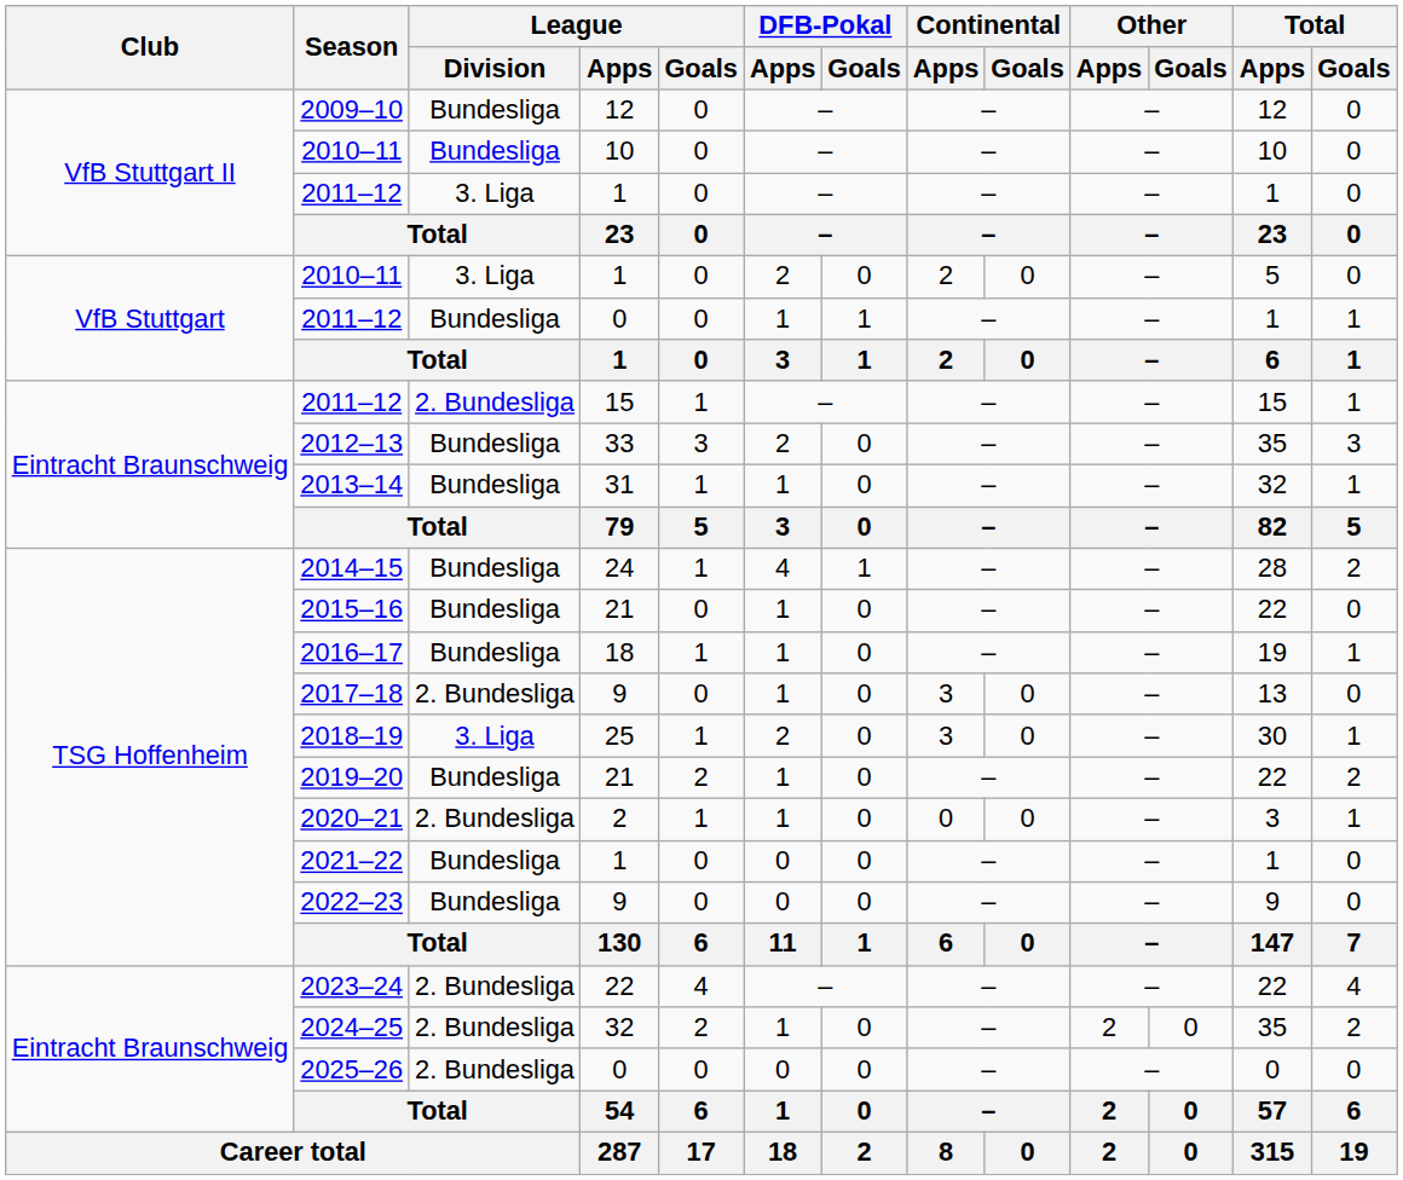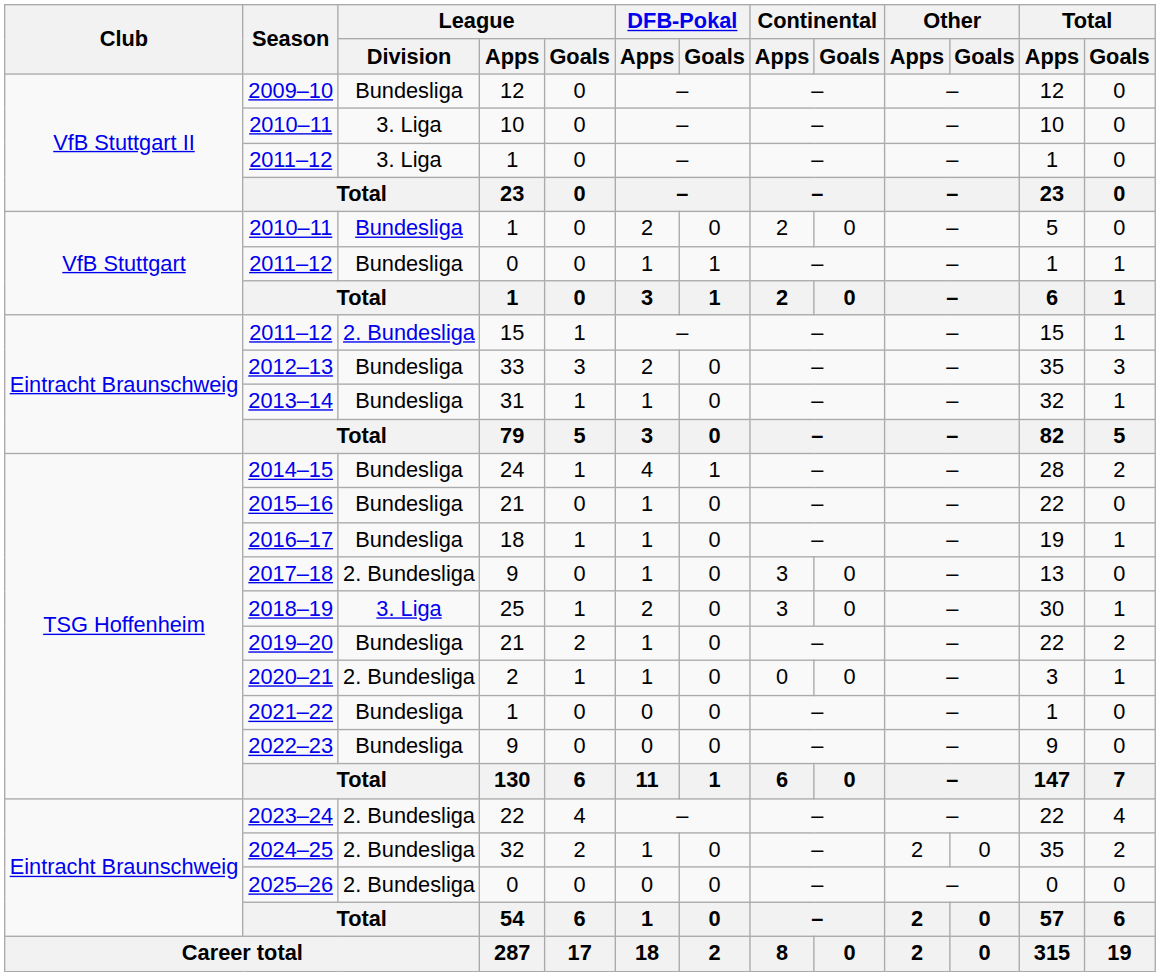2010–11 / 10 | League / Division: Bundesliga -> 3. Liga
2010–11 / 1 | League / Division: 3. Liga -> Bundesliga
